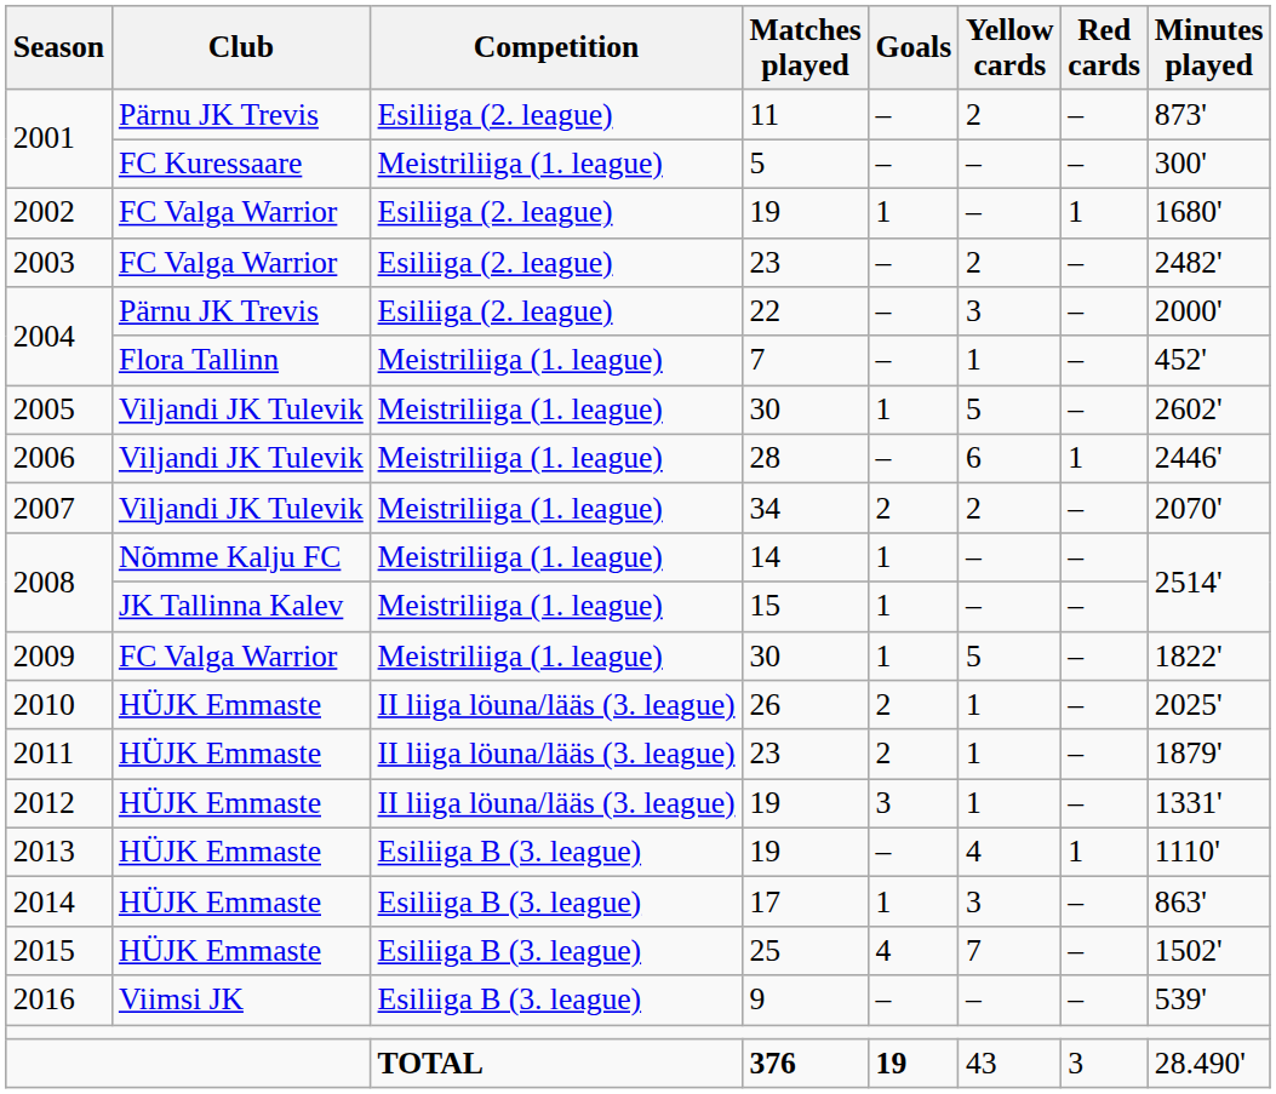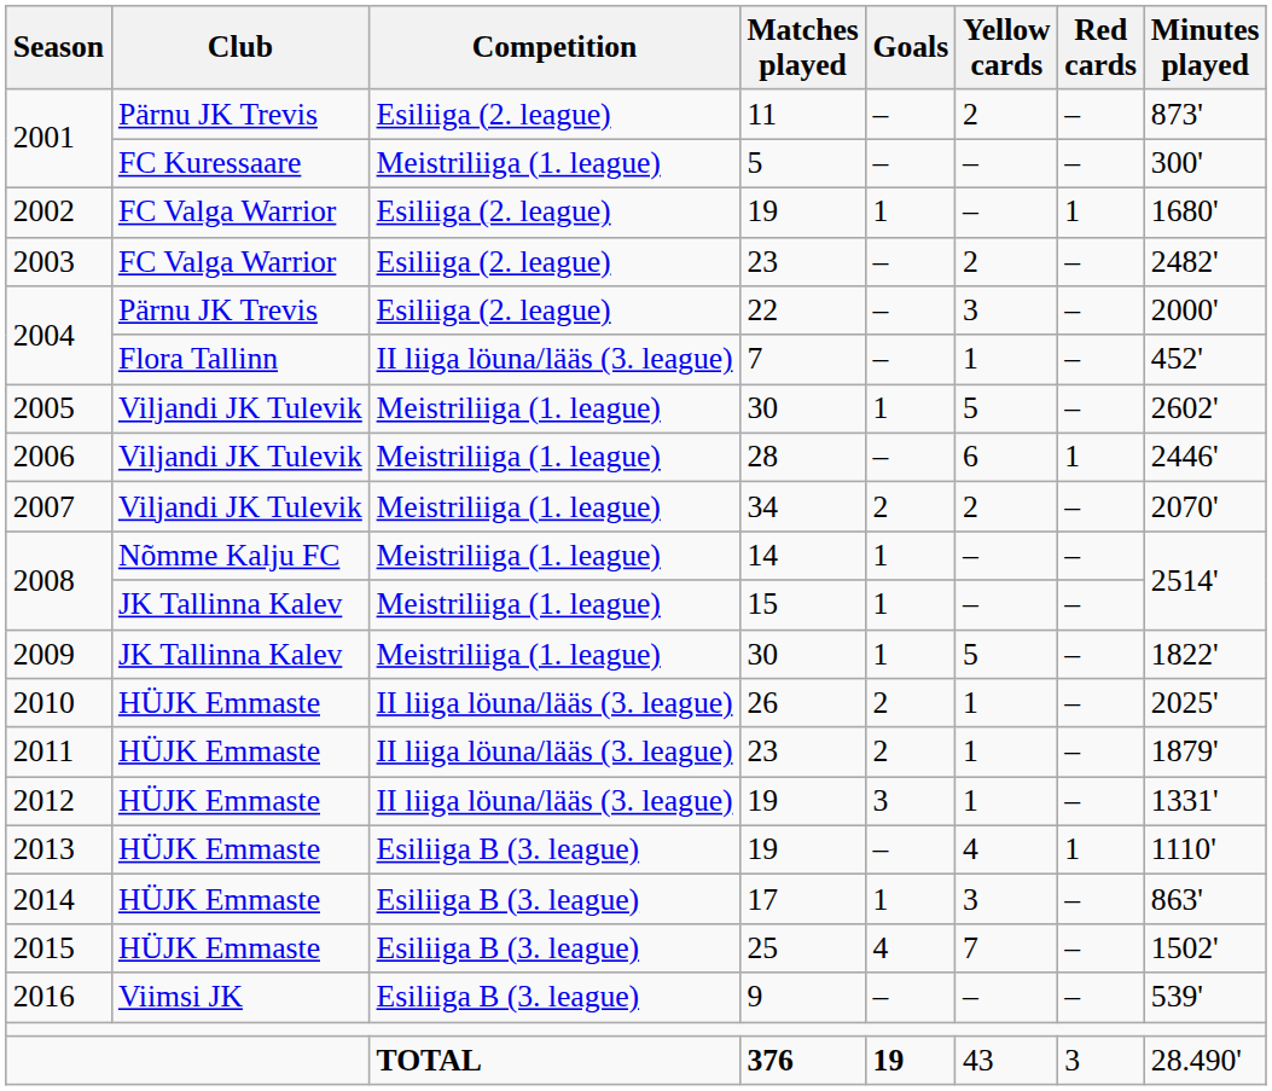2004 / 7 | Competition: Meistriliiga (1. league) -> II liiga löuna/lääs (3. league)
2009 | Club: FC Valga Warrior -> JK Tallinna Kalev
